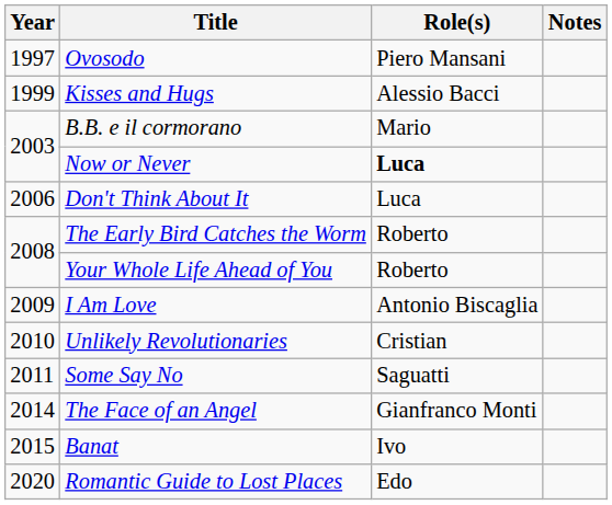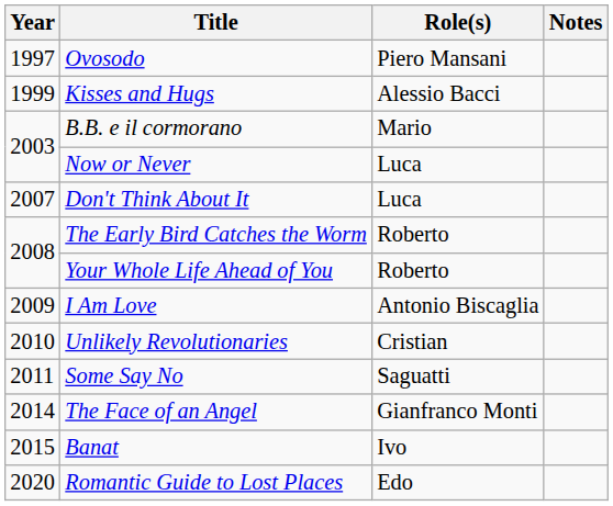Now or Never | Role(s): bold -> normal
Don't Think About It | Year: 2006 -> 2007
